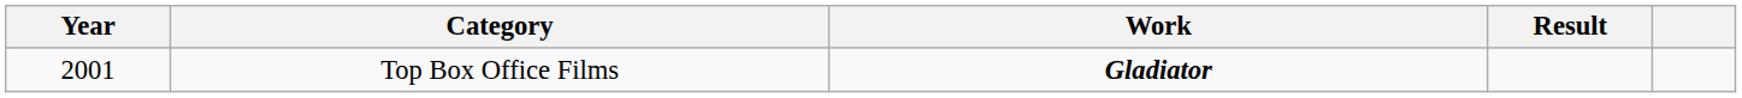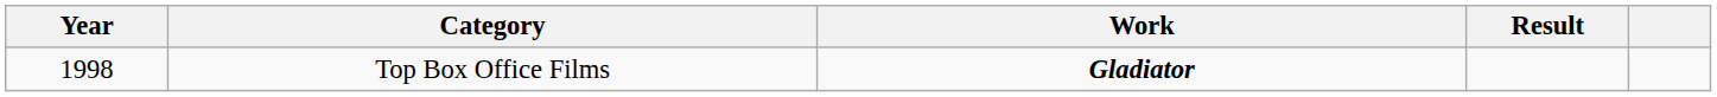Top Box Office Films | Year: 2001 -> 1998
